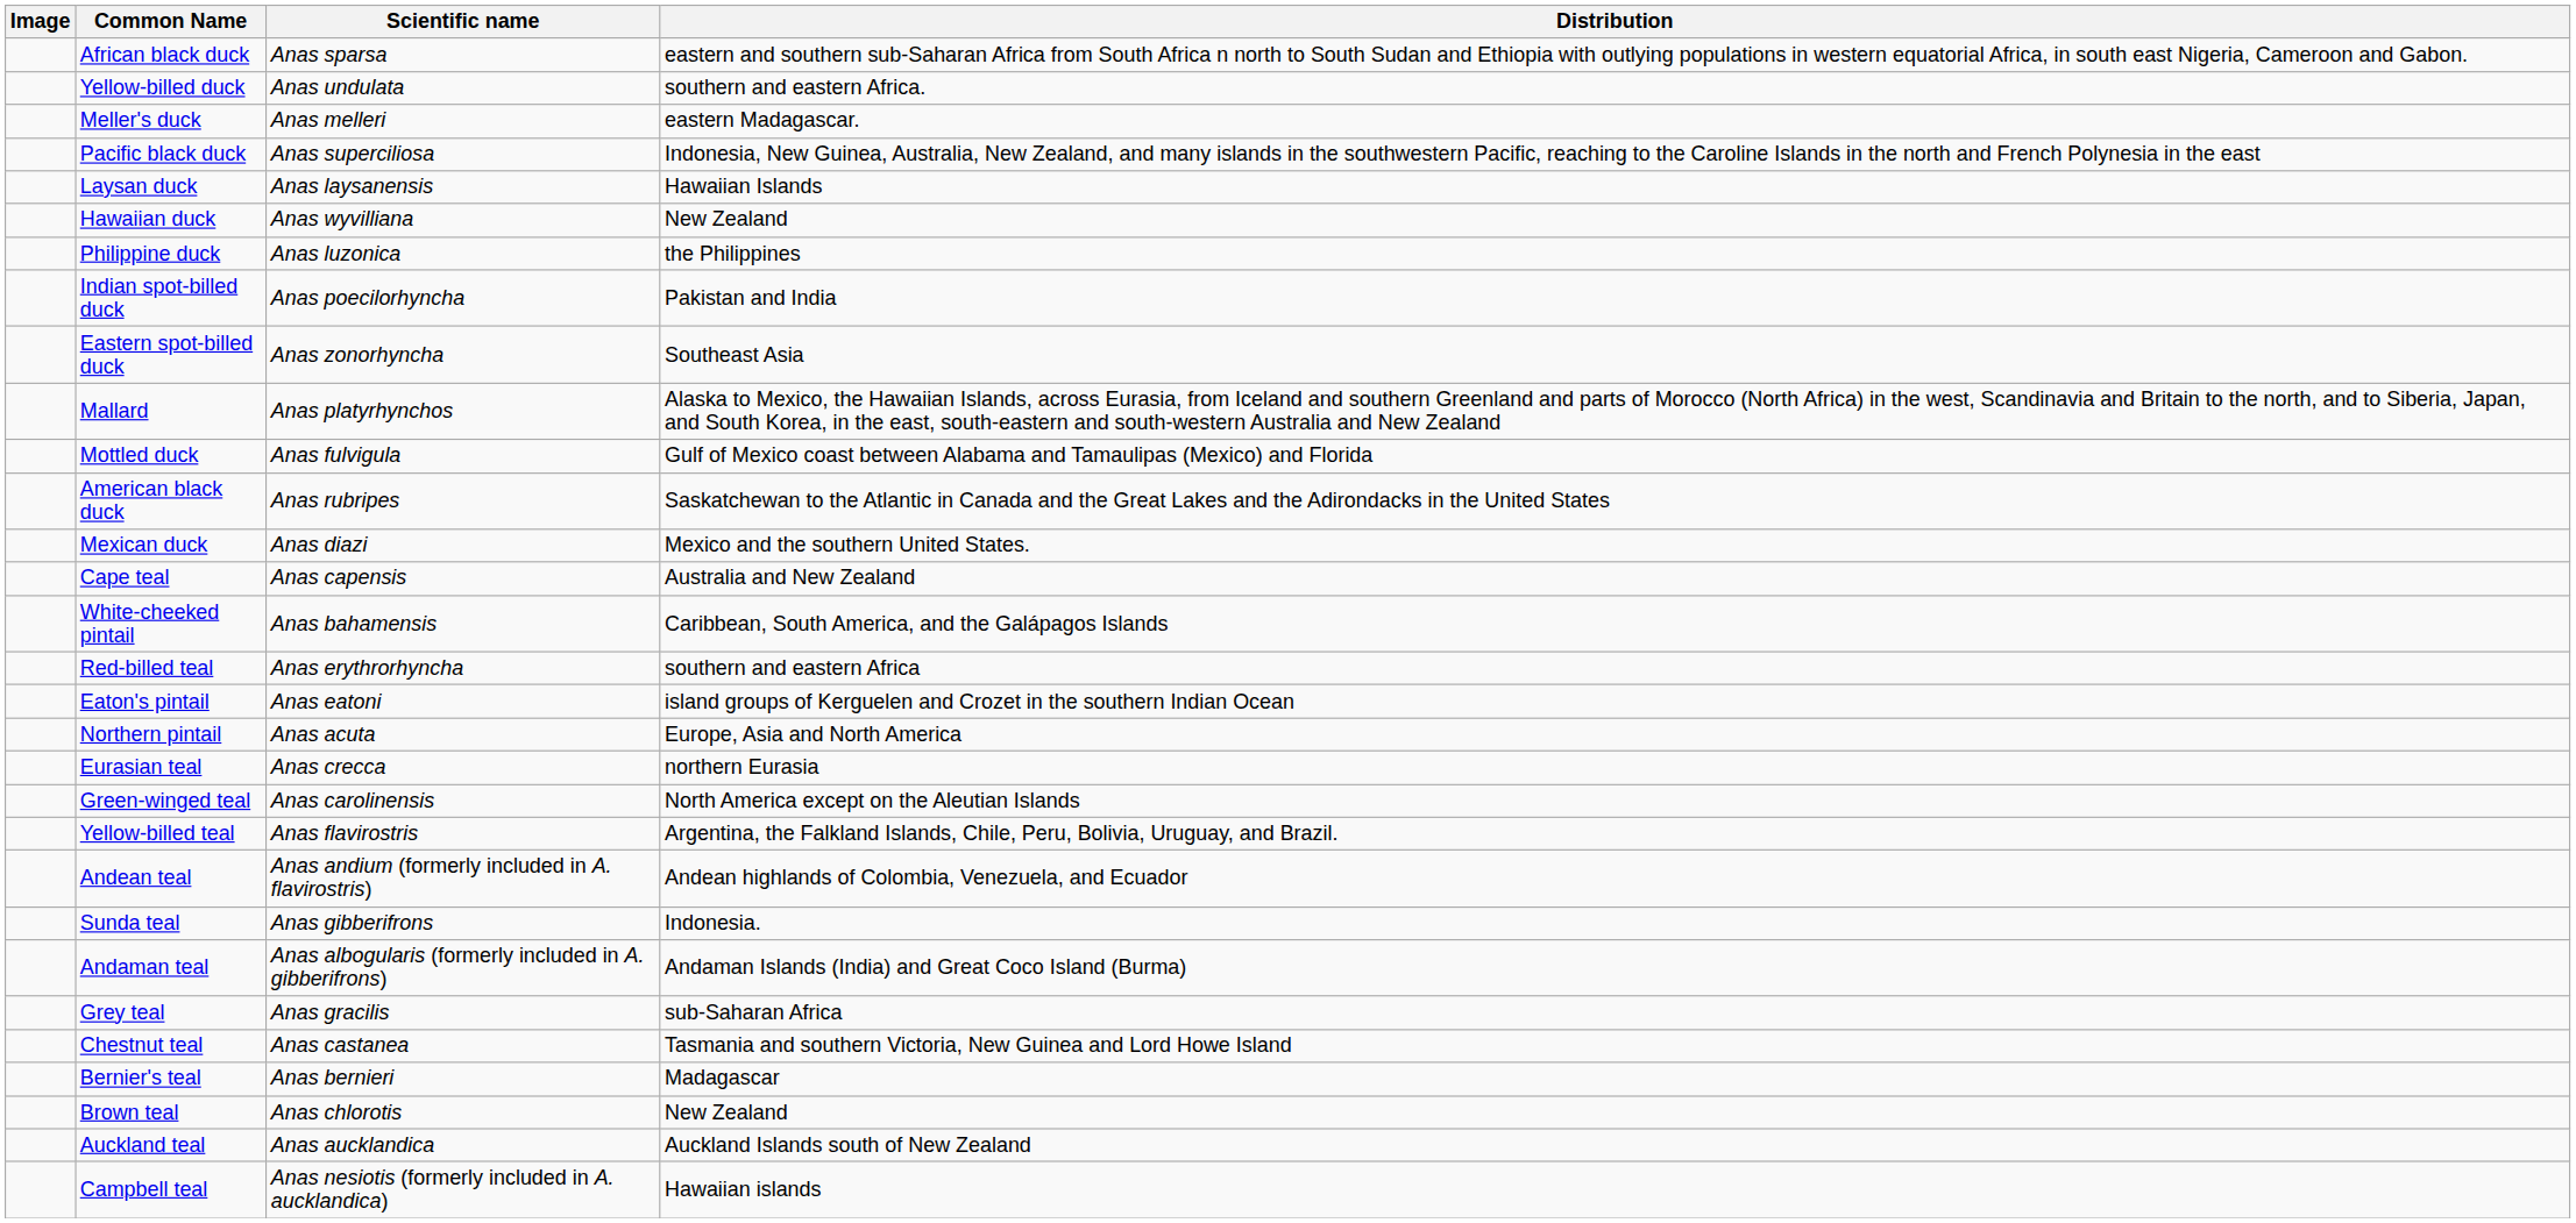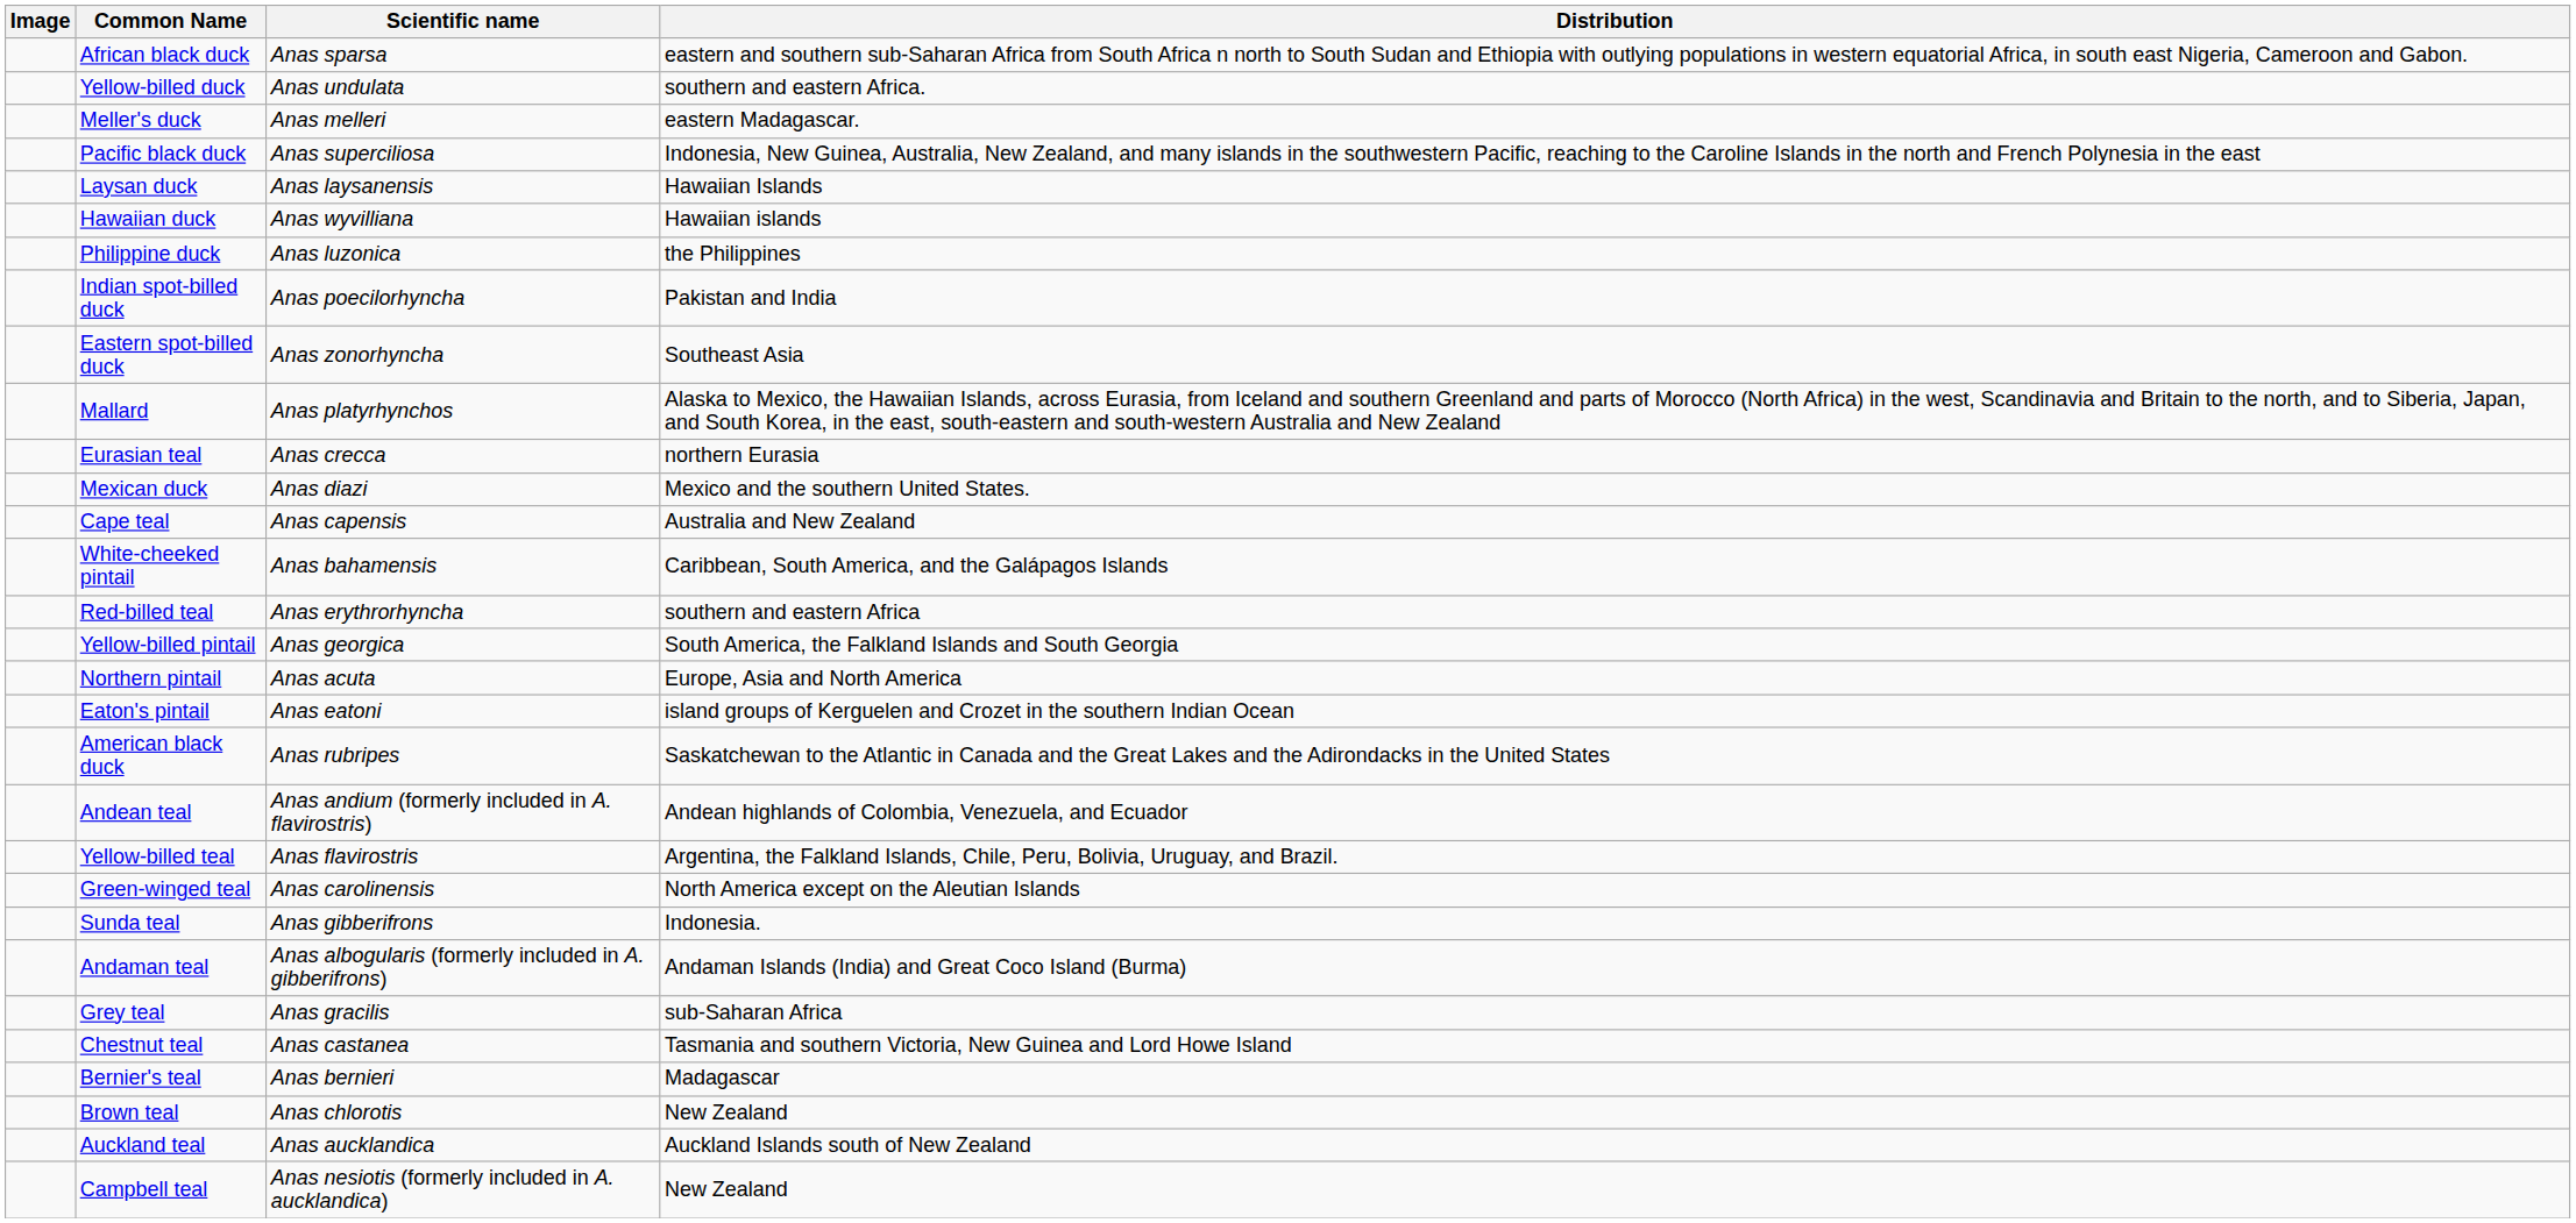Hawaiian duck | Distribution: New Zealand -> Hawaiian islands
- row: Mottled duck | Anas fulvigula | Gulf of Mexico coast between Alabama and Tamaulipas (Mexico) and Florida
rows swapped: American black duck <-> Eurasian teal
+ row: Yellow-billed pintail | Anas georgica | South America, the Falkland Islands and South Georgia
rows swapped: Eaton's pintail <-> Northern pintail
rows swapped: Green-winged teal <-> Andean teal
Campbell teal | Distribution: Hawaiian islands -> New Zealand
